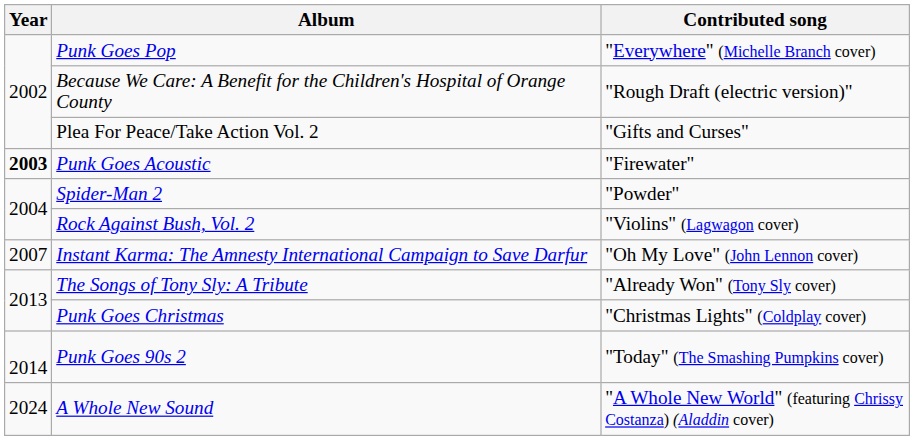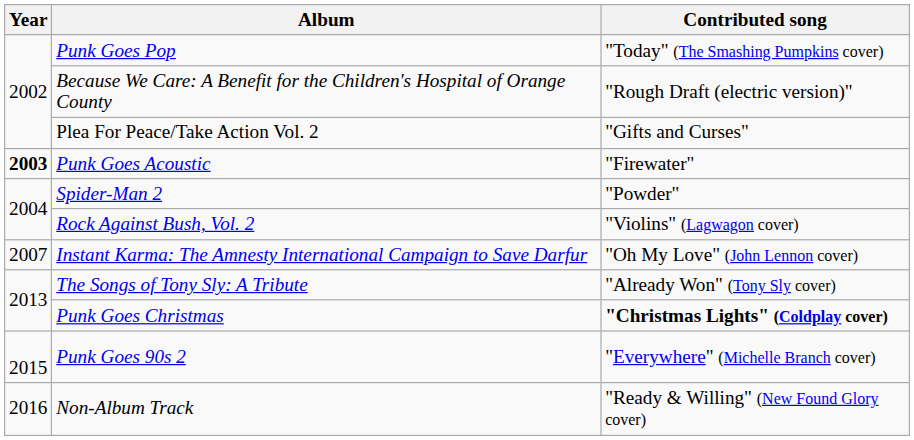Punk Goes Pop | Contributed song: "Everywhere" (Michelle Branch cover) -> "Today" (The Smashing Pumpkins cover)
Punk Goes Christmas | Contributed song: normal -> bold
Punk Goes 90s 2 | Year: 2014 -> 2015
Punk Goes 90s 2 | Contributed song: "Today" (The Smashing Pumpkins cover) -> "Everywhere" (Michelle Branch cover)
+ row: 2016 | Non-Album Track | "Ready & Willing" (New Found Glory cover)
- row: 2024 | A Whole New Sound | "A Whole New World" (featuring Chrissy Costanza) (Aladdin cover)
